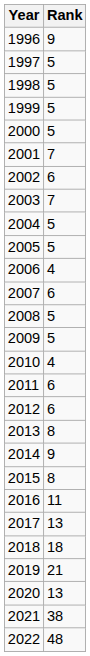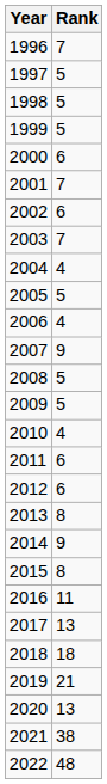1996 | Rank: 9 -> 7
2000 | Rank: 5 -> 6
2004 | Rank: 5 -> 4
2007 | Rank: 6 -> 9
